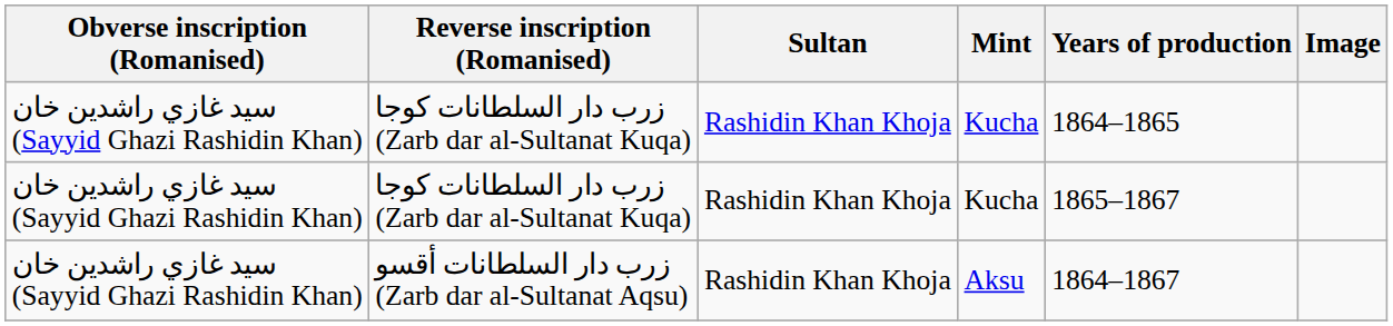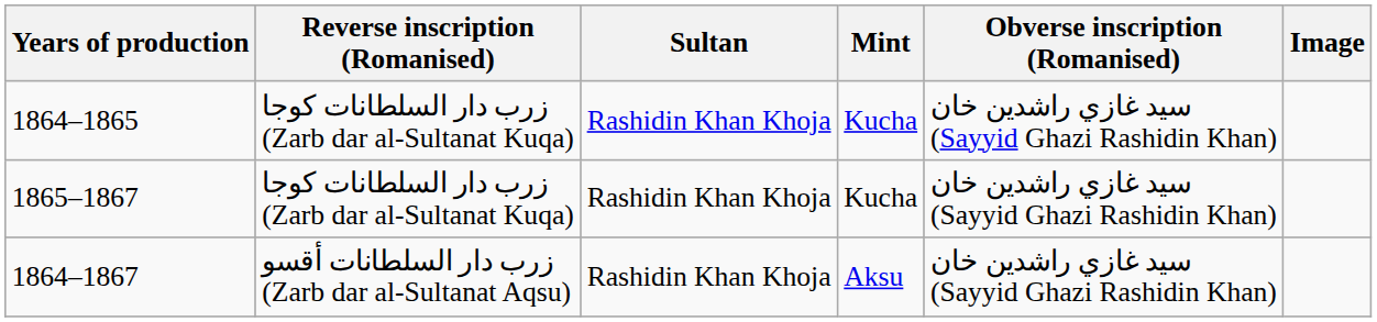columns swapped: Obverse inscription (Romanised) <-> Years of production
